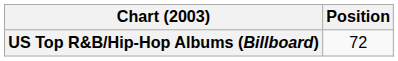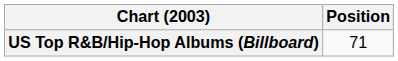US Top R&B/Hip-Hop Albums (Billboard) | Position: 72 -> 71
